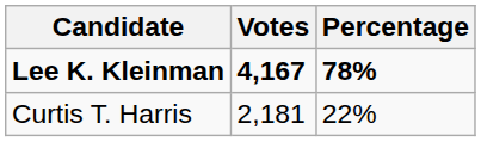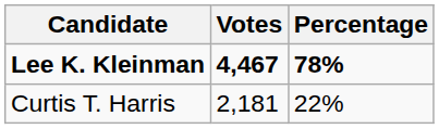Lee K. Kleinman | Votes: 4,167 -> 4,467
